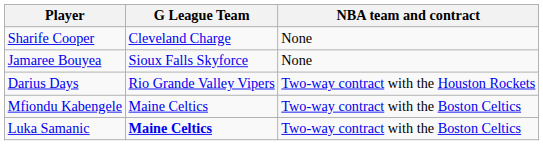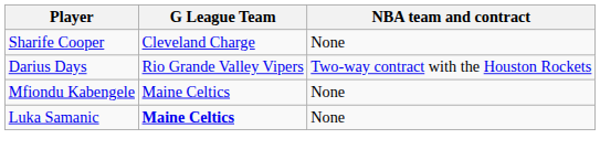- row: Jamaree Bouyea | Sioux Falls Skyforce | None
Mfiondu Kabengele | NBA team and contract: Two-way contract with the Boston Celtics -> None
Luka Samanic | NBA team and contract: Two-way contract with the Boston Celtics -> None
